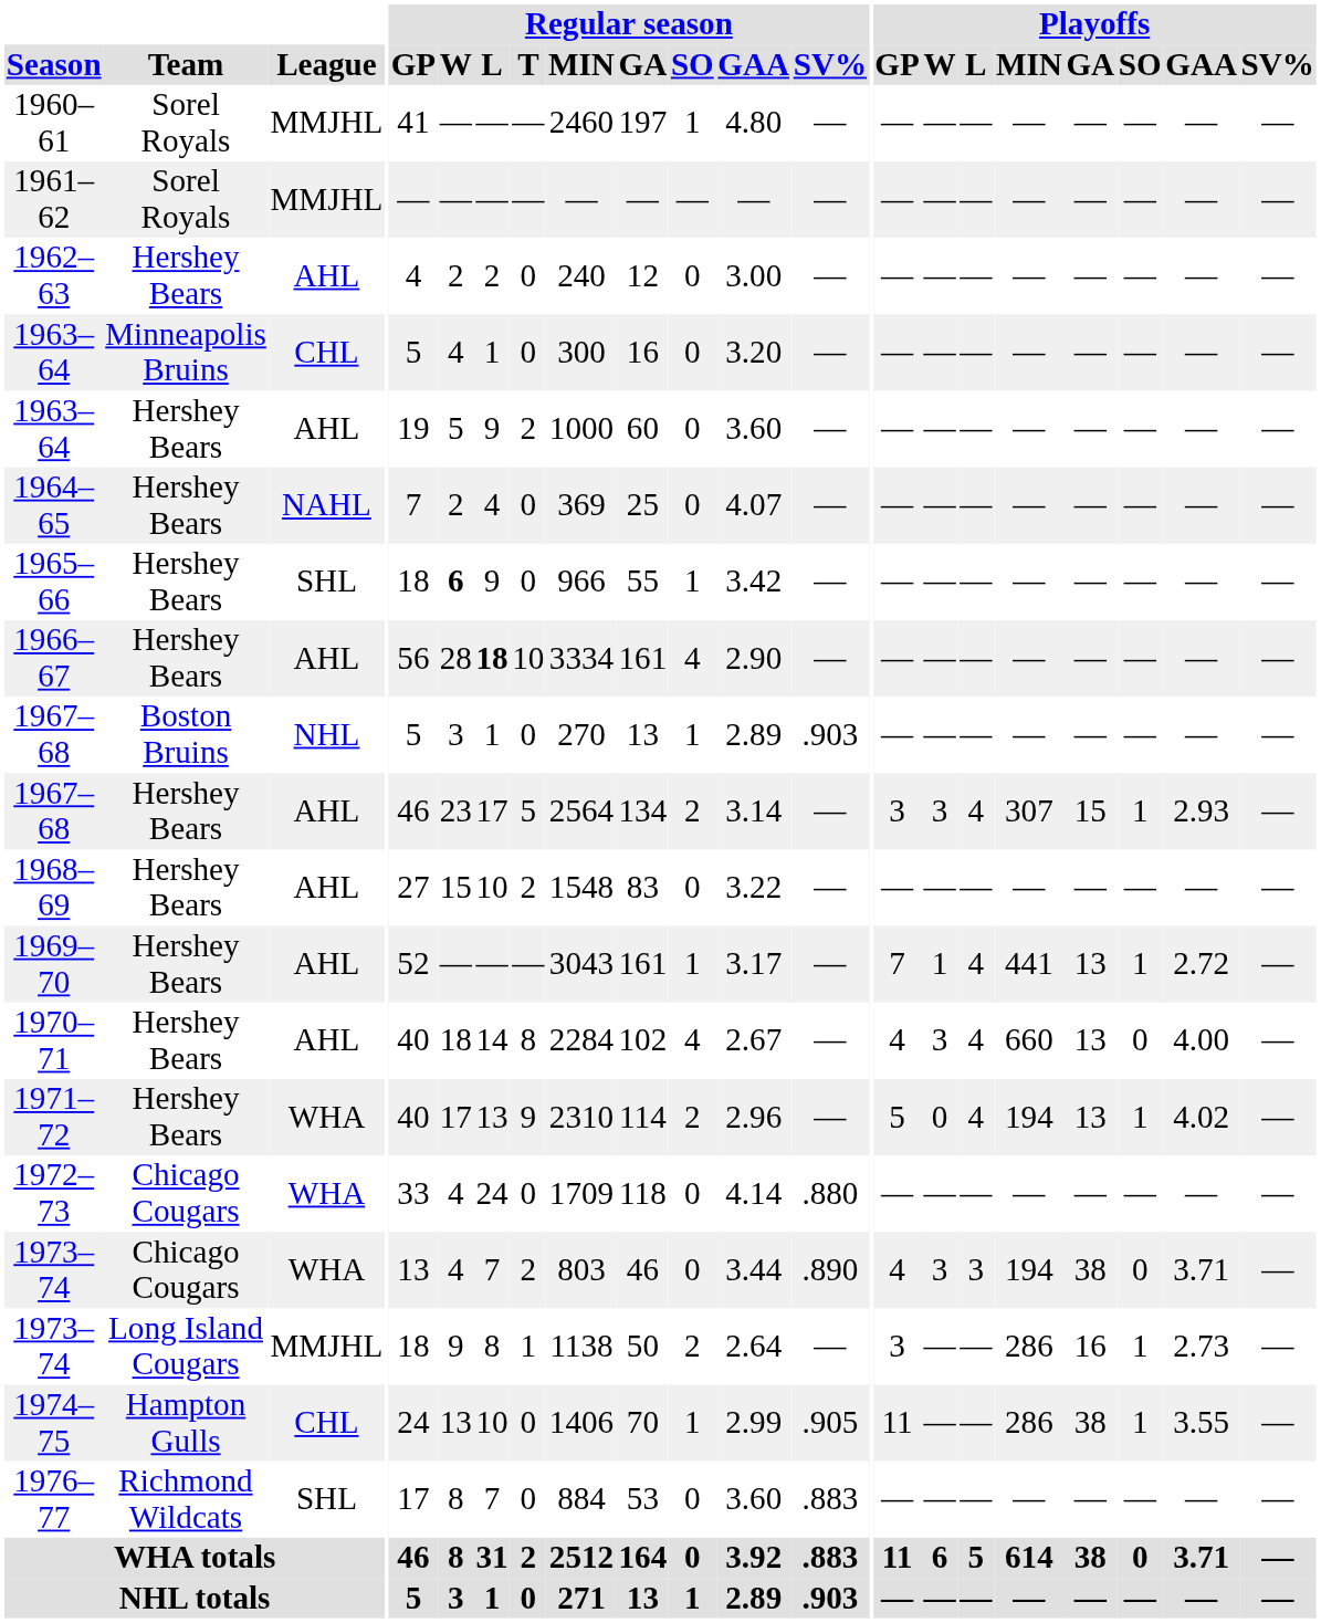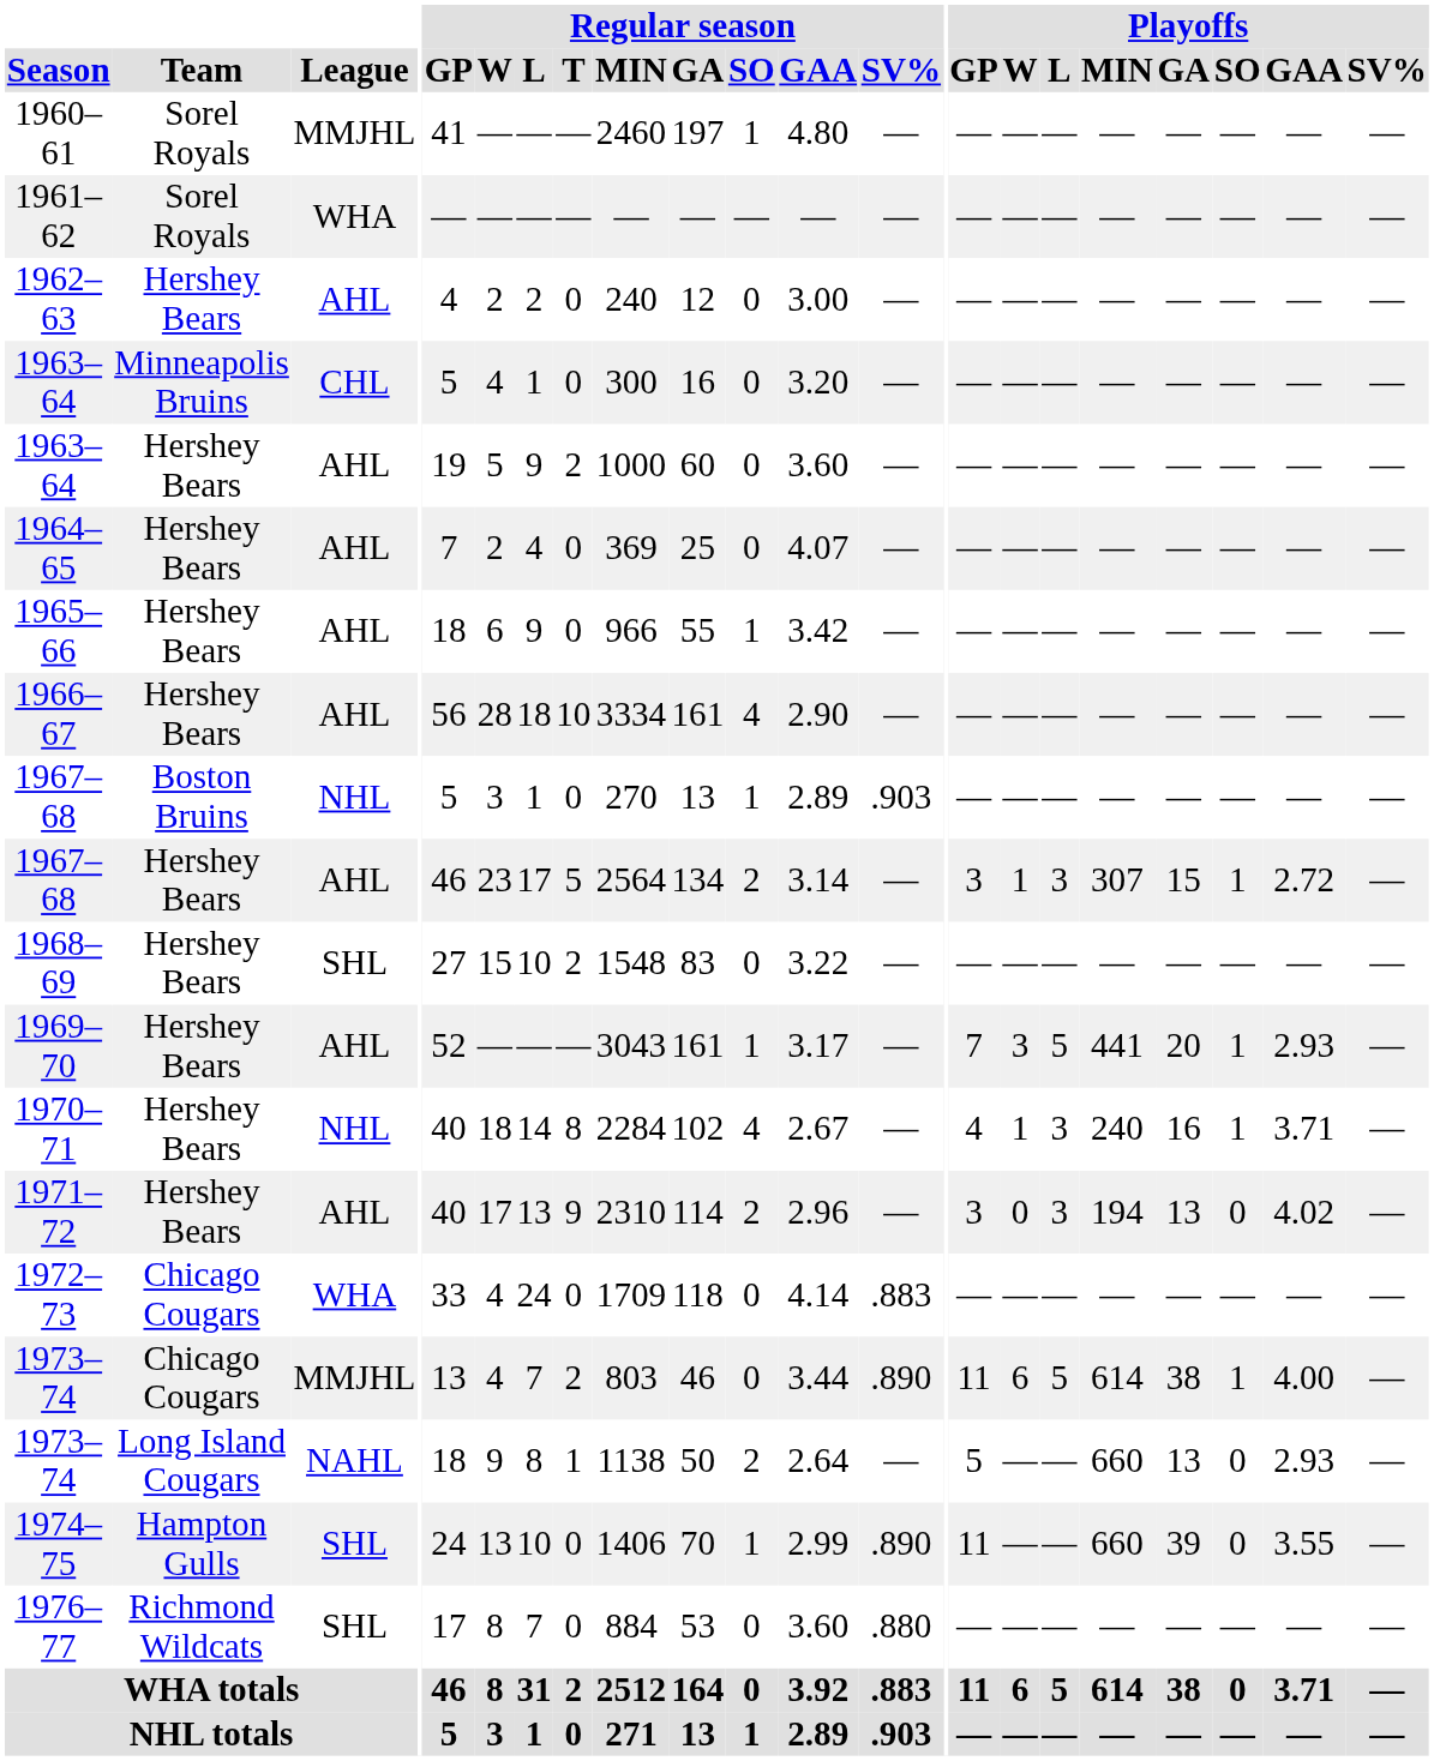1961–62 | League: MMJHL -> WHA
1964–65 | League: NAHL -> AHL
1965–66 | League: SHL -> AHL
1965–66 | Regular season / W: bold -> normal
1966–67 | Regular season / L: bold -> normal
1967–68 / Hershey Bears | Playoffs / W: 3 -> 1
1967–68 / Hershey Bears | Playoffs / L: 4 -> 3
1967–68 / Hershey Bears | Playoffs / GAA: 2.93 -> 2.72
1968–69 | League: AHL -> SHL
1969–70 | Playoffs / W: 1 -> 3
1969–70 | Playoffs / L: 4 -> 5
1969–70 | Playoffs / GA: 13 -> 20
1969–70 | Playoffs / GAA: 2.72 -> 2.93
1970–71 | League: AHL -> NHL
1970–71 | Playoffs / W: 3 -> 1
1970–71 | Playoffs / L: 4 -> 3
1970–71 | Playoffs / MIN: 660 -> 240
1970–71 | Playoffs / GA: 13 -> 16
1970–71 | Playoffs / SO: 0 -> 1
1970–71 | Playoffs / GAA: 4.00 -> 3.71
1971–72 | League: WHA -> AHL
1971–72 | Playoffs / GP: 5 -> 3
1971–72 | Playoffs / L: 4 -> 3
1971–72 | Playoffs / SO: 1 -> 0
1972–73 | Regular season / SV%: .880 -> .883
1973–74 / Chicago Cougars | League: WHA -> MMJHL
1973–74 / Chicago Cougars | Playoffs / GP: 4 -> 11
1973–74 / Chicago Cougars | Playoffs / W: 3 -> 6
1973–74 / Chicago Cougars | Playoffs / L: 3 -> 5
1973–74 / Chicago Cougars | Playoffs / MIN: 194 -> 614
1973–74 / Chicago Cougars | Playoffs / SO: 0 -> 1
1973–74 / Chicago Cougars | Playoffs / GAA: 3.71 -> 4.00
1973–74 / Long Island Cougars | League: MMJHL -> NAHL
1973–74 / Long Island Cougars | Playoffs / GP: 3 -> 5
1973–74 / Long Island Cougars | Playoffs / MIN: 286 -> 660
1973–74 / Long Island Cougars | Playoffs / GA: 16 -> 13
1973–74 / Long Island Cougars | Playoffs / SO: 1 -> 0
1973–74 / Long Island Cougars | Playoffs / GAA: 2.73 -> 2.93
1974–75 | League: CHL -> SHL
1974–75 | Regular season / SV%: .905 -> .890
1974–75 | Playoffs / MIN: 286 -> 660
1974–75 | Playoffs / GA: 38 -> 39
1974–75 | Playoffs / SO: 1 -> 0
1976–77 | Regular season / SV%: .883 -> .880
